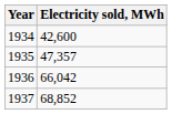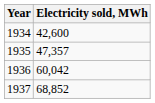1936 | Electricity sold, MWh: 66,042 -> 60,042
